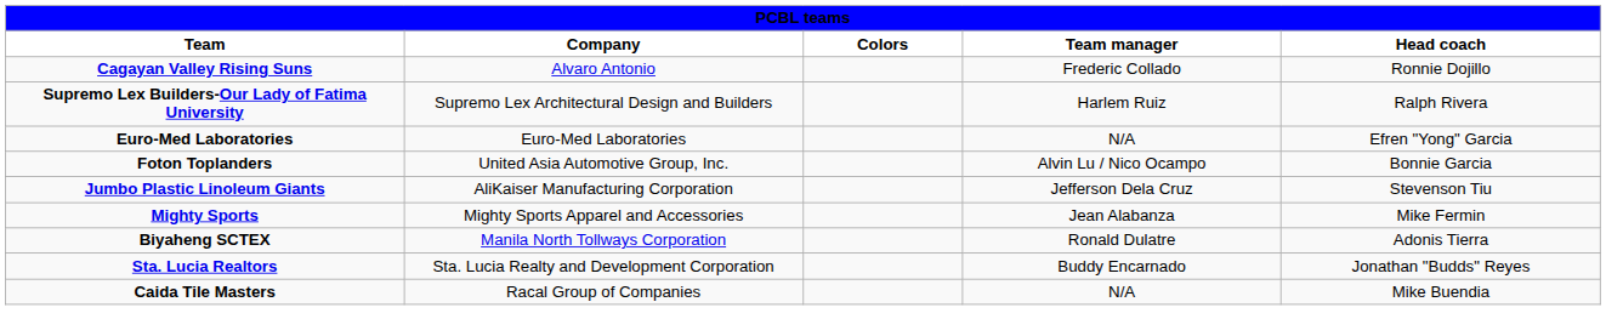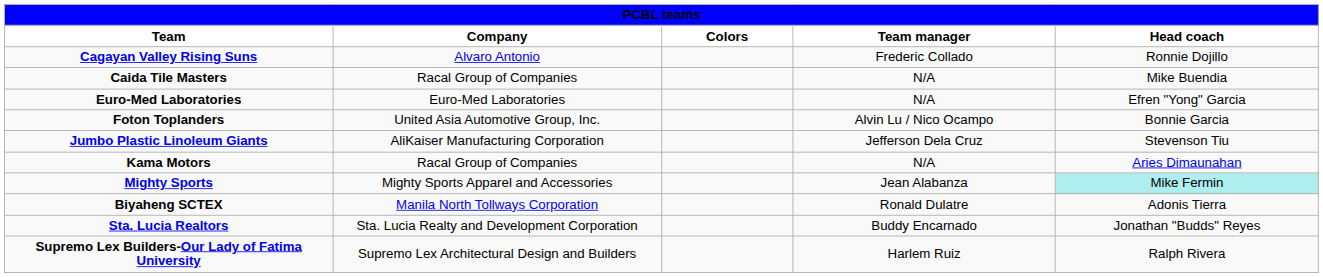rows swapped: Caida Tile Masters <-> Supremo Lex Builders-Our Lady of Fatima University
+ row: Kama Motors | Racal Group of Companies | N/A | Aries Dimaunahan
Mighty Sports | Head coach: no background -> paleturquoise background
